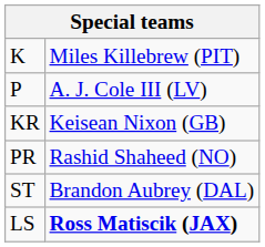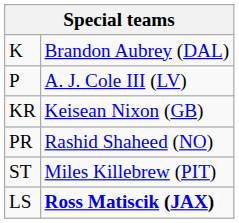K | column 2: Miles Killebrew (PIT) -> Brandon Aubrey (DAL)
ST | column 2: Brandon Aubrey (DAL) -> Miles Killebrew (PIT)
